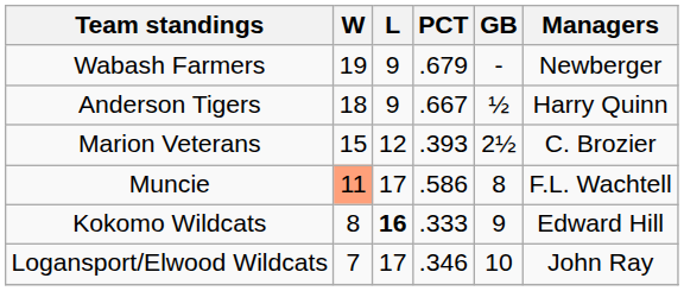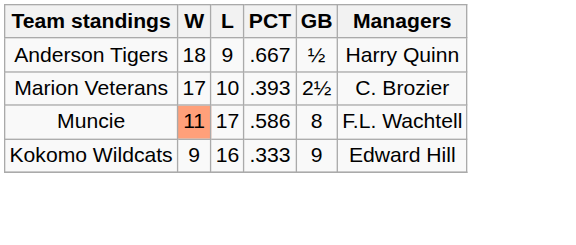- row: Wabash Farmers | 19 | 9 | .679 | - | Newberger
Marion Veterans | W: 15 -> 17
Marion Veterans | L: 12 -> 10
Kokomo Wildcats | W: 8 -> 9
Kokomo Wildcats | L: bold -> normal
- row: Logansport/Elwood Wildcats | 7 | 17 | .346 | 10 | John Ray
